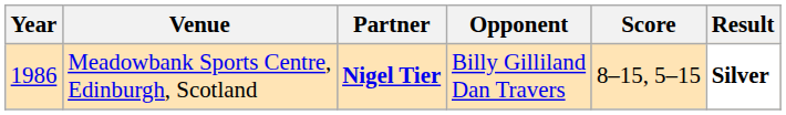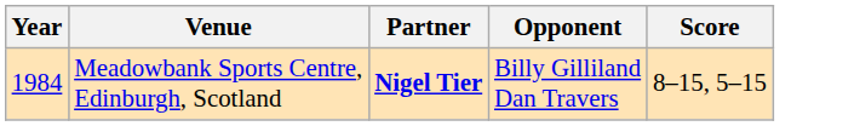- column: Result | Silver
Meadowbank Sports Centre, Edinburgh, Scotland | Year: 1986 -> 1984
